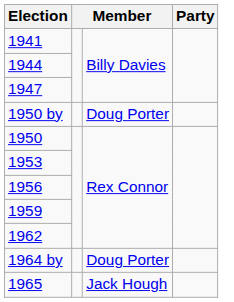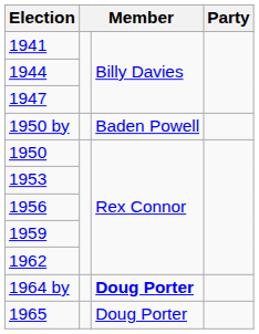1950 by | column 3: Doug Porter -> Baden Powell
1964 by | column 3: normal -> bold
1965 | column 3: Jack Hough -> Doug Porter
